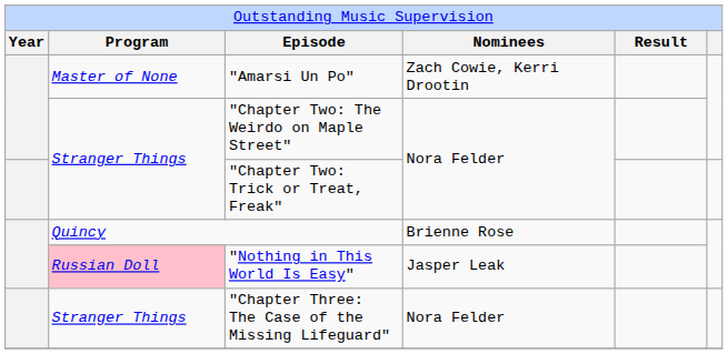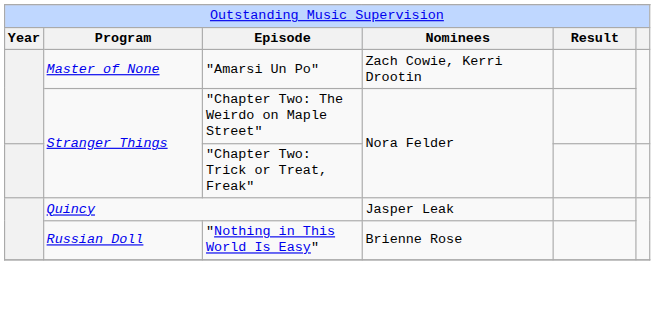Quincy | column 4: Brienne Rose -> Jasper Leak
"Nothing in This World Is Easy" | column 2: pink background -> no background
"Nothing in This World Is Easy" | column 4: Jasper Leak -> Brienne Rose
- row: Stranger Things | "Chapter Three: The Case of the Missing Lifeguard" | Nora Felder
